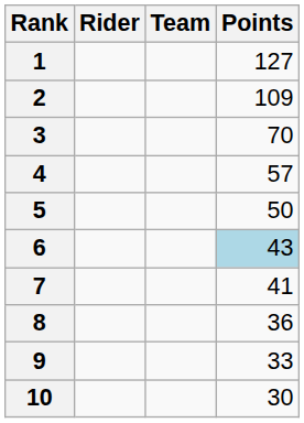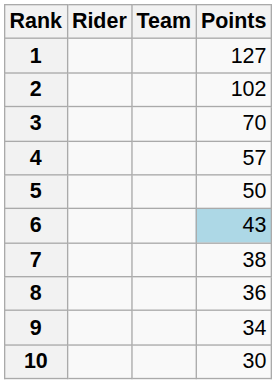2 | Points: 109 -> 102
7 | Points: 41 -> 38
9 | Points: 33 -> 34
